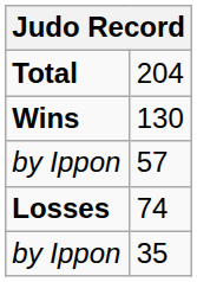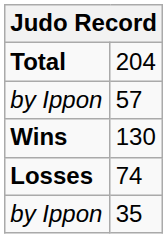rows swapped: 130 <-> 57
